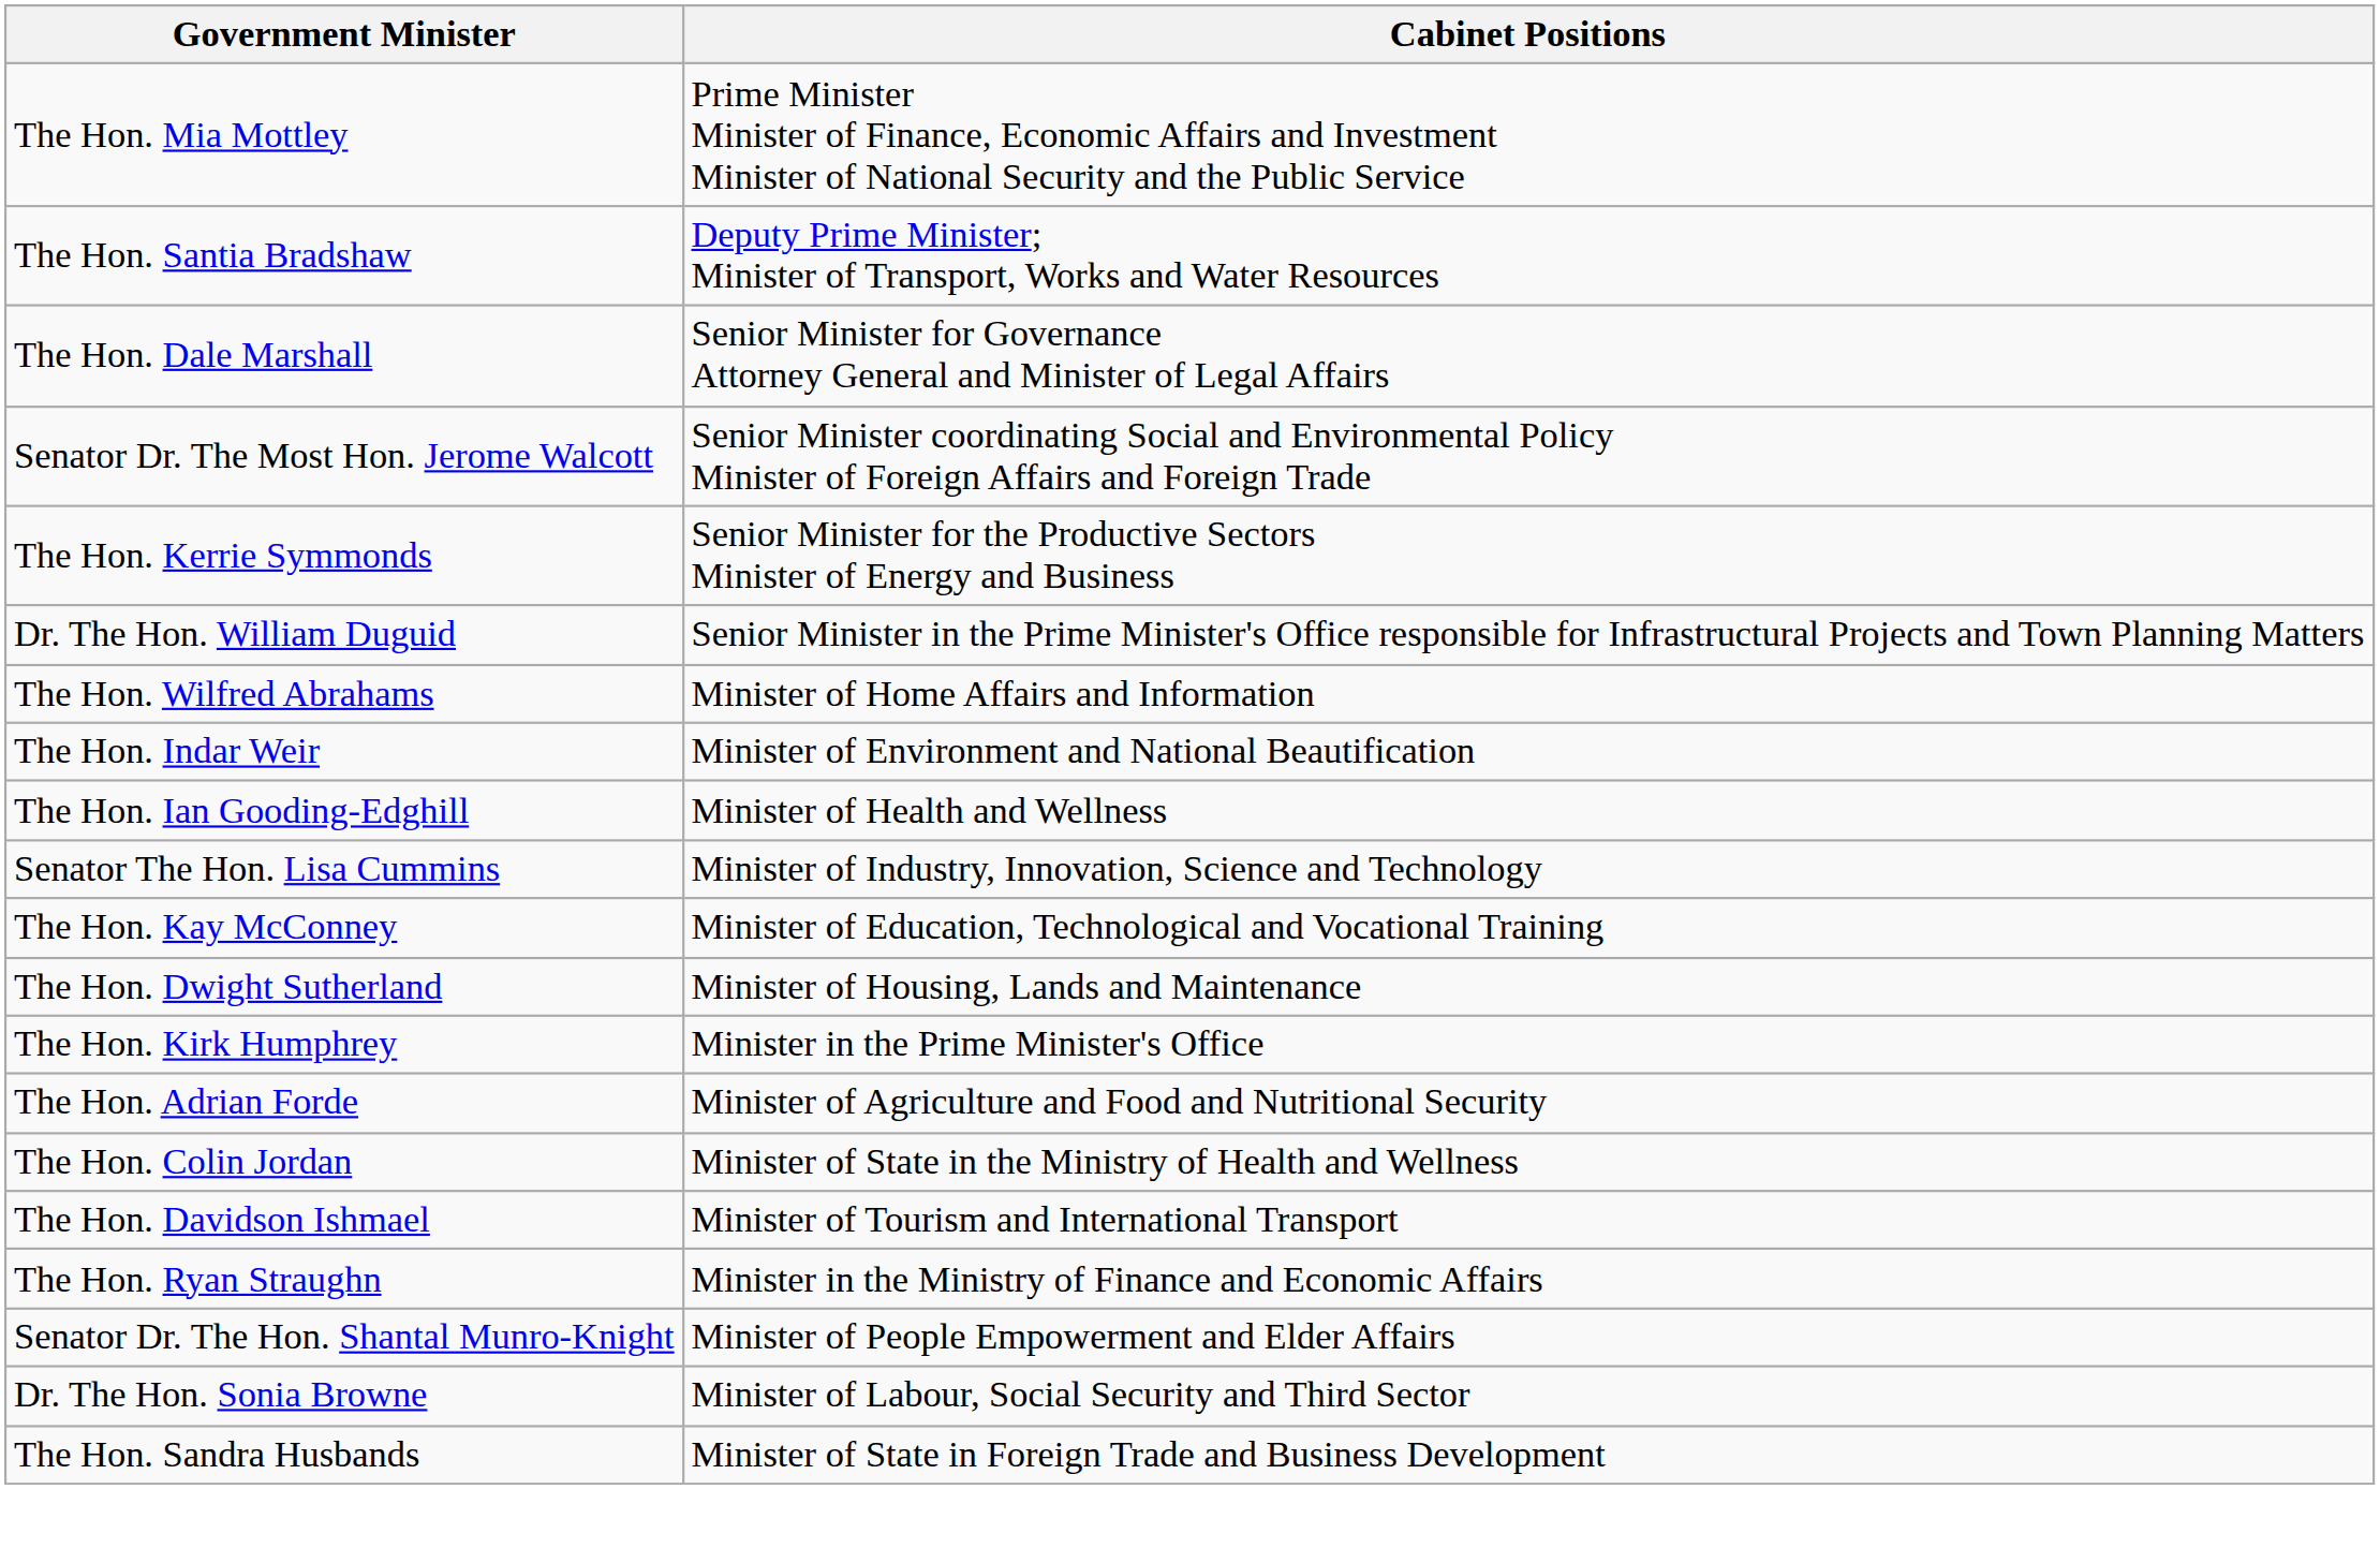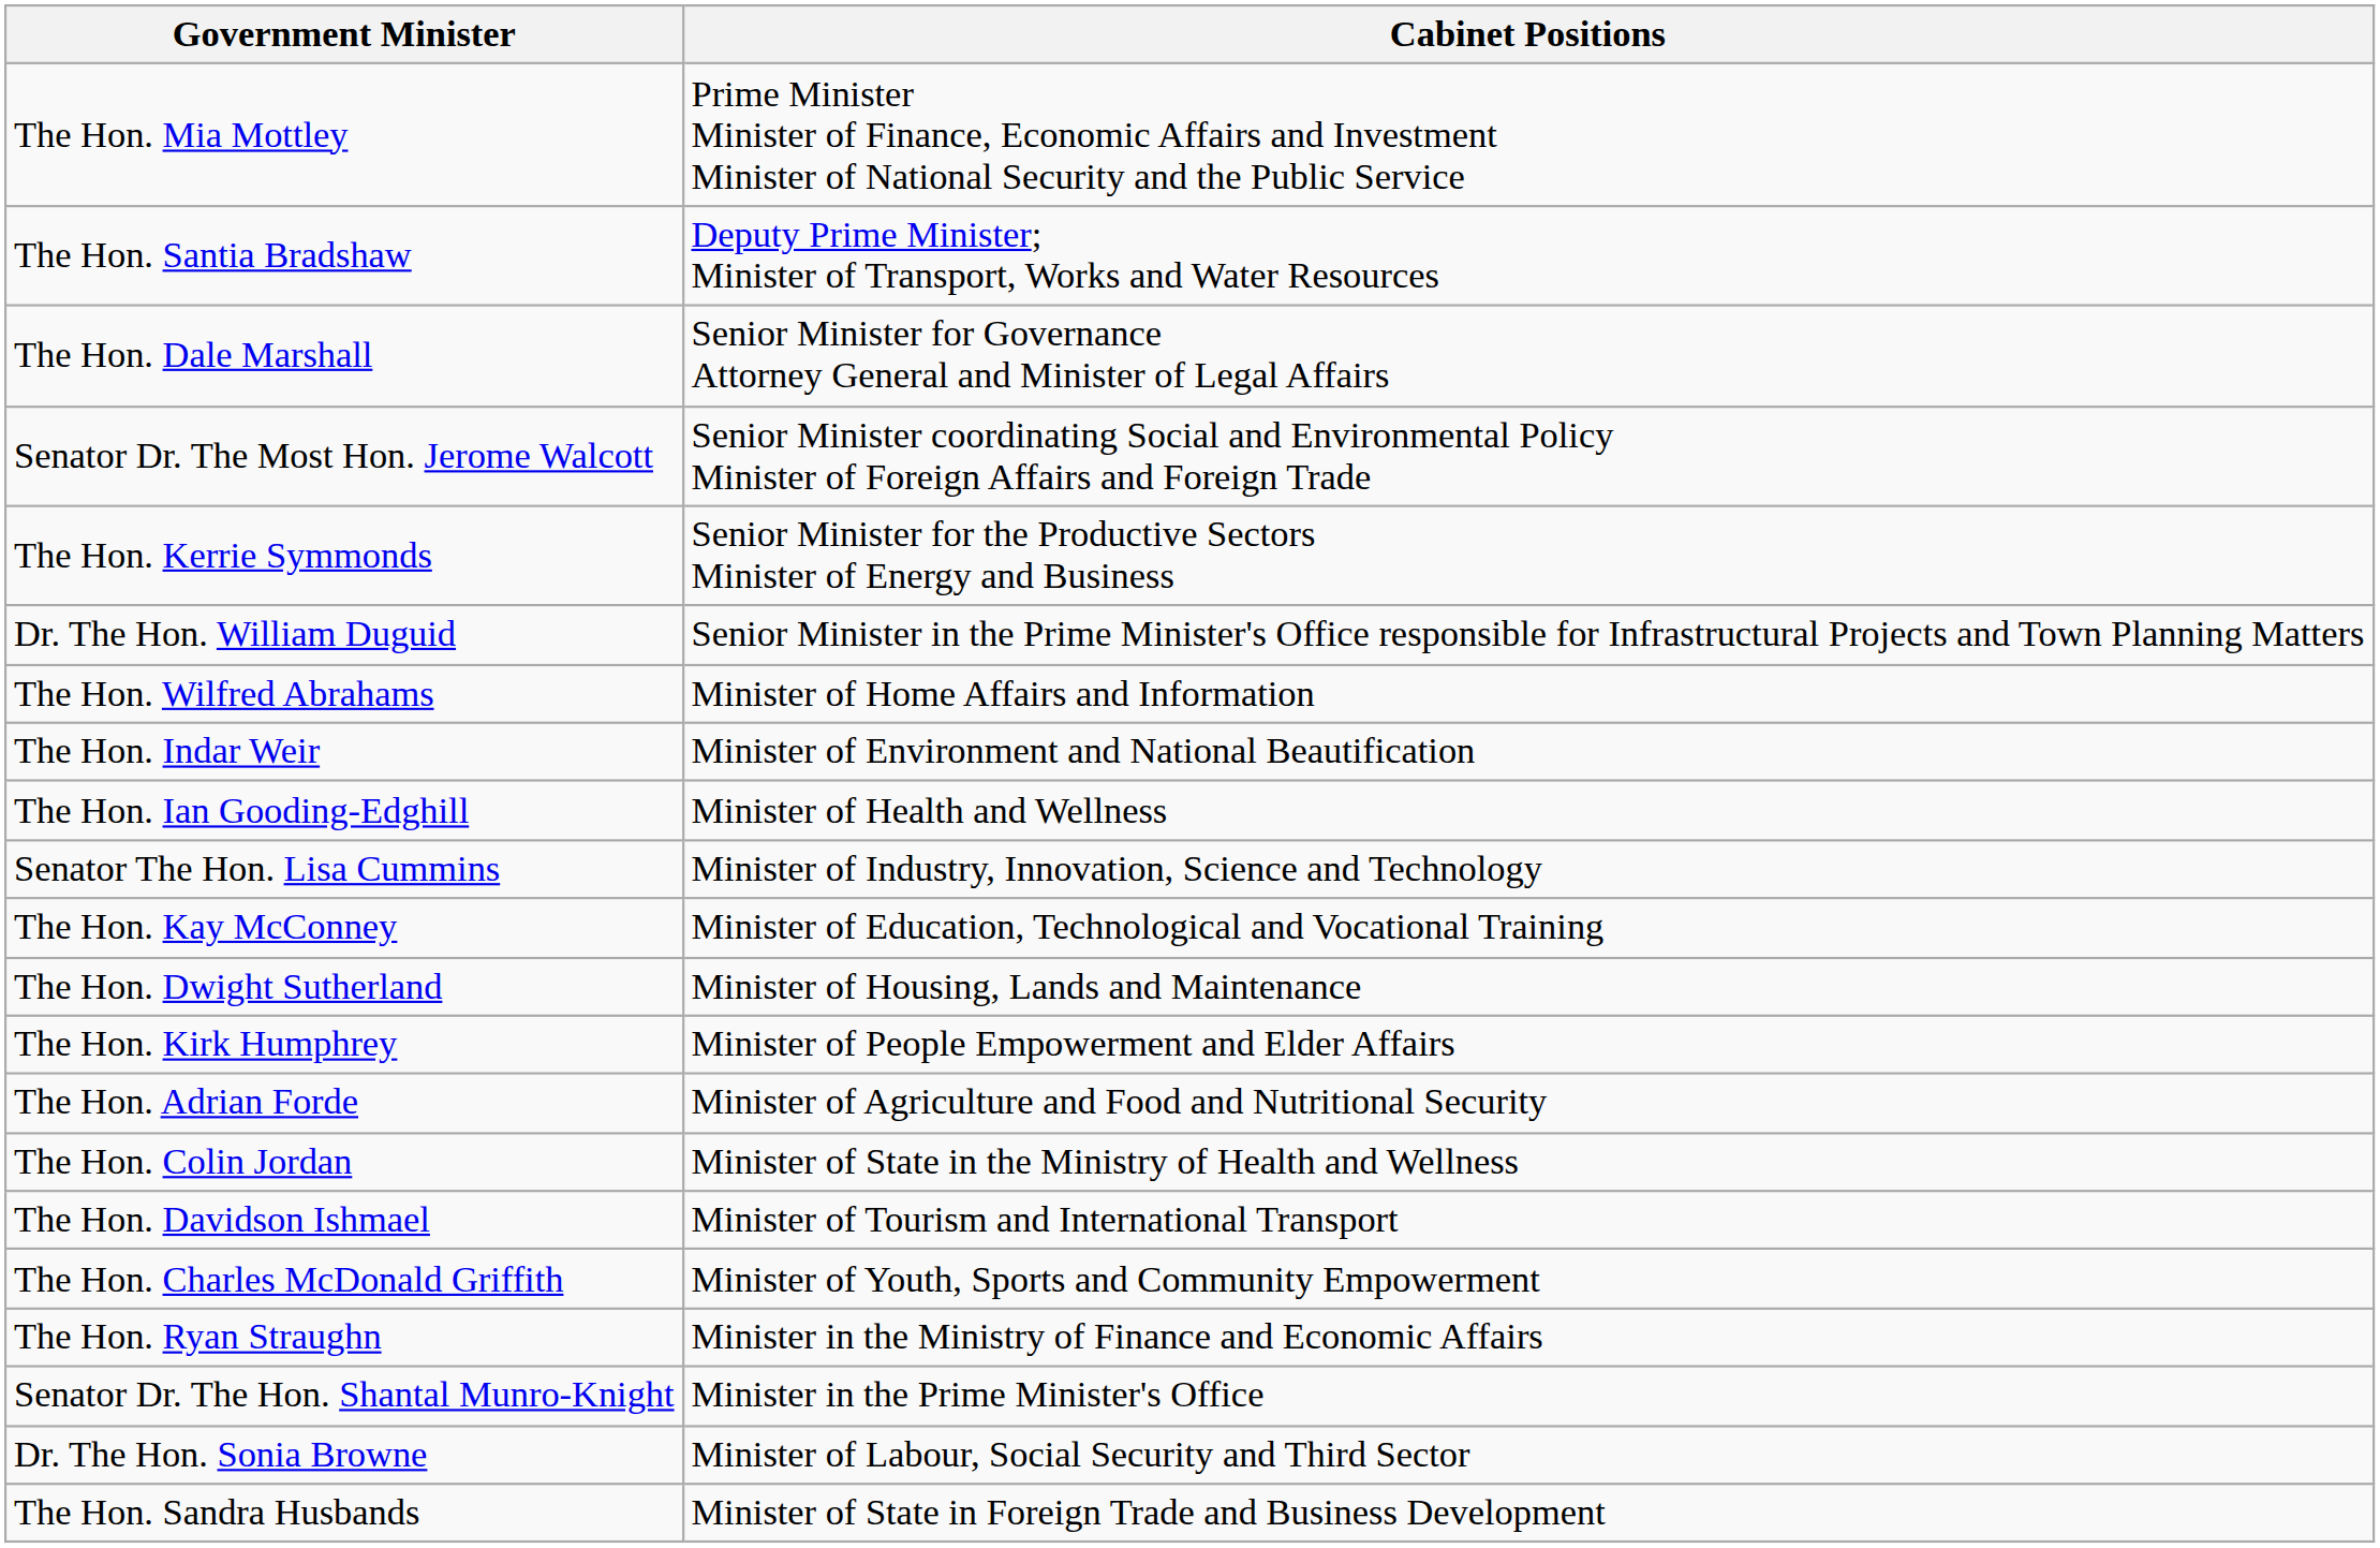The Hon. Kirk Humphrey | Cabinet Positions: Minister in the Prime Minister's Office -> Minister of People Empowerment and Elder Affairs
+ row: The Hon. Charles McDonald Griffith | Minister of Youth, Sports and Community Empowerment
Senator Dr. The Hon. Shantal Munro-Knight | Cabinet Positions: Minister of People Empowerment and Elder Affairs -> Minister in the Prime Minister's Office
